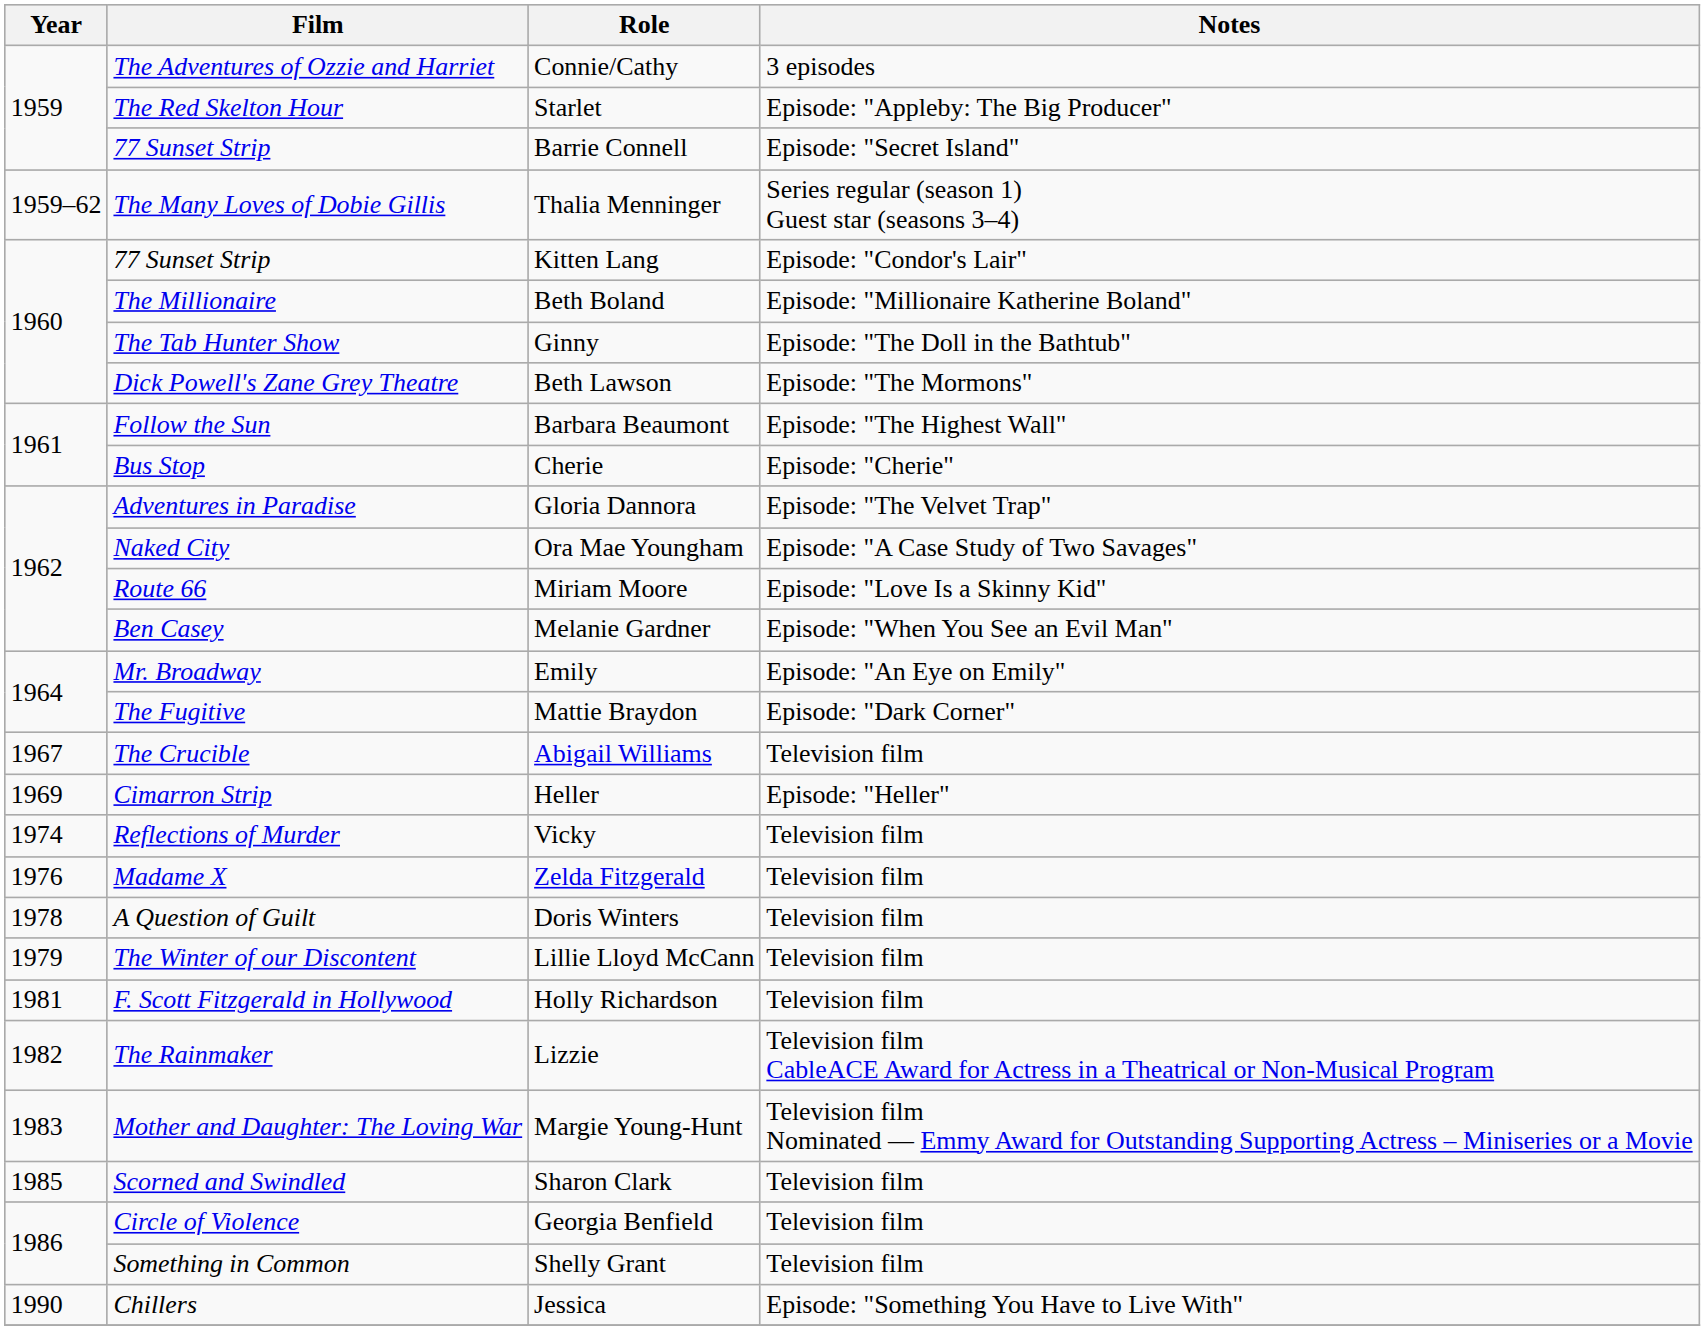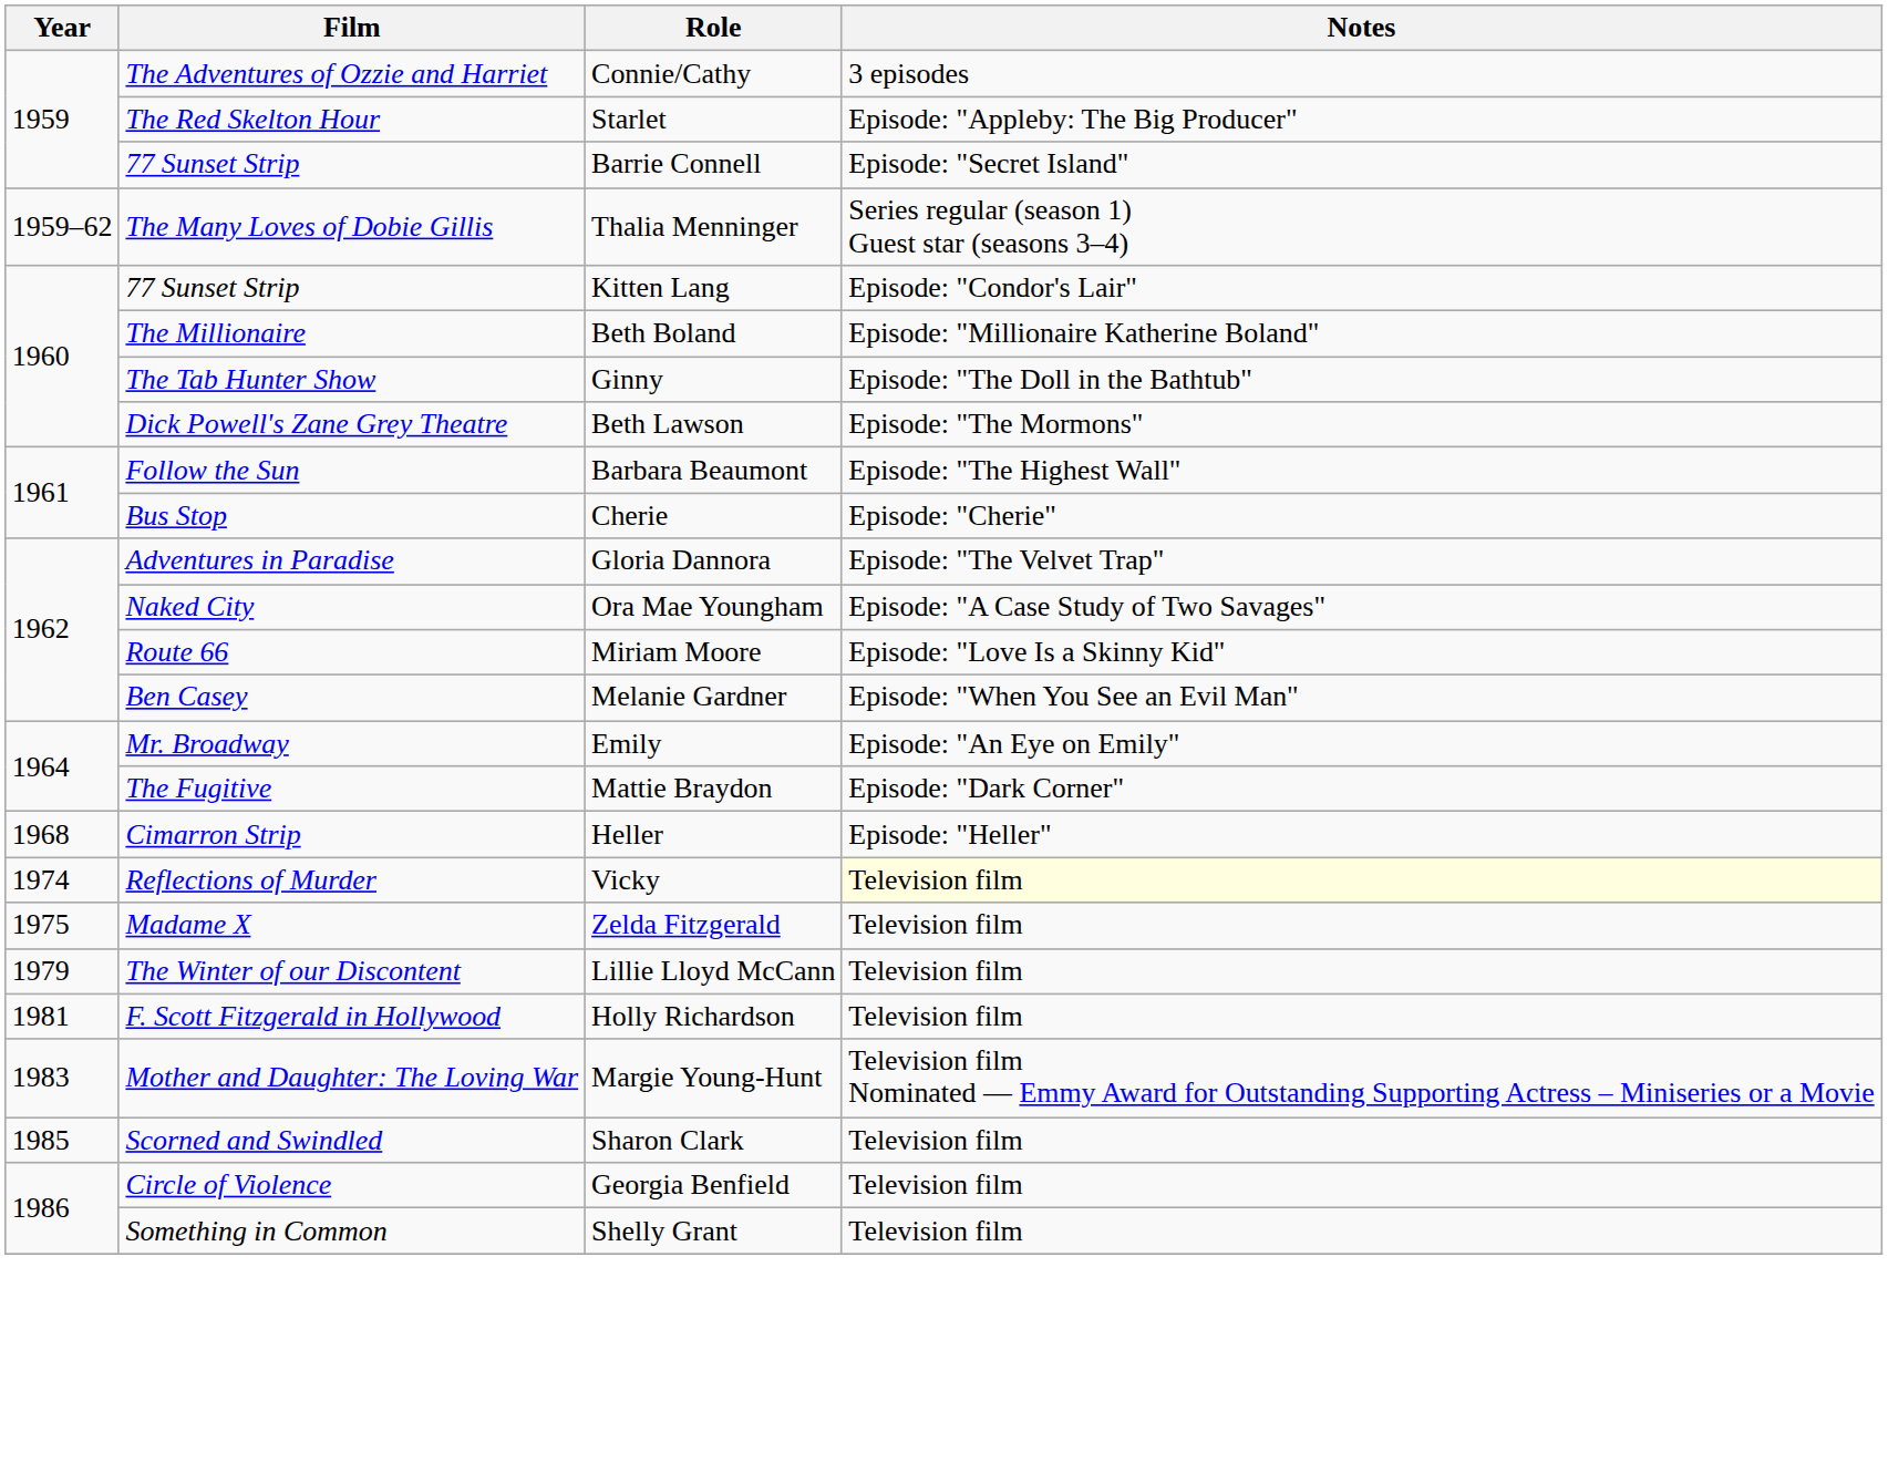- row: 1967 | The Crucible | Abigail Williams | Television film
Heller | Year: 1969 -> 1968
Vicky | Notes: no background -> lightyellow background
Zelda Fitzgerald | Year: 1976 -> 1975
- row: 1978 | A Question of Guilt | Doris Winters | Television film
- row: 1982 | The Rainmaker | Lizzie | Television film CableACE Award for Actress in a Theatrical or Non-Musical Program
- row: 1990 | Chillers | Jessica | Episode: "Something You Have to Live With"
